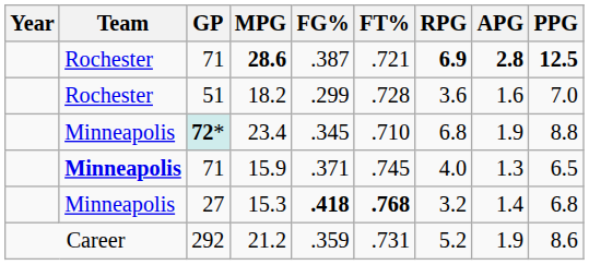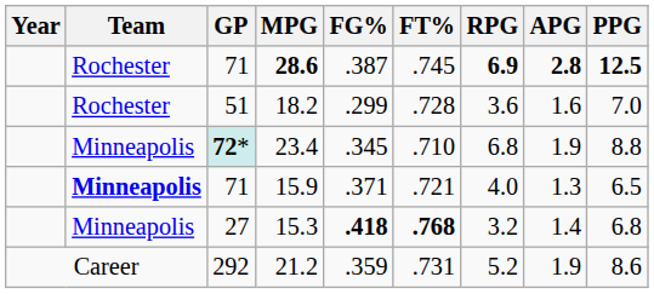28.6 | FT%: .721 -> .745
15.9 | FT%: .745 -> .721
